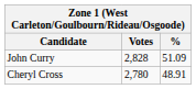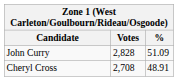Cheryl Cross | Votes: 2,780 -> 2,708
